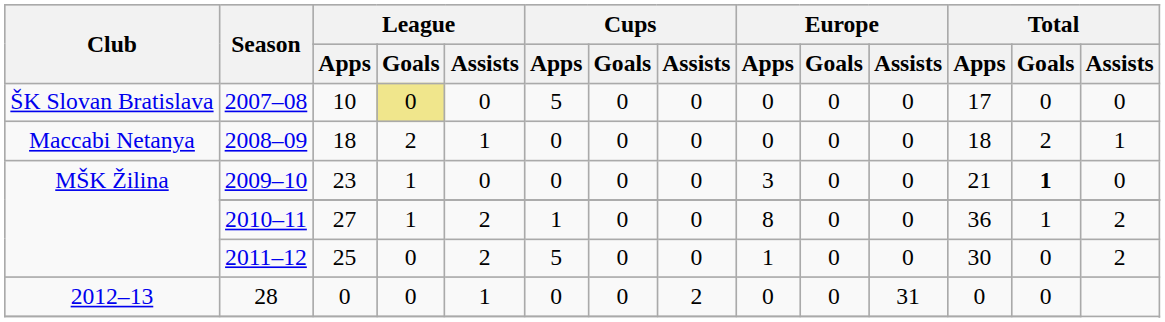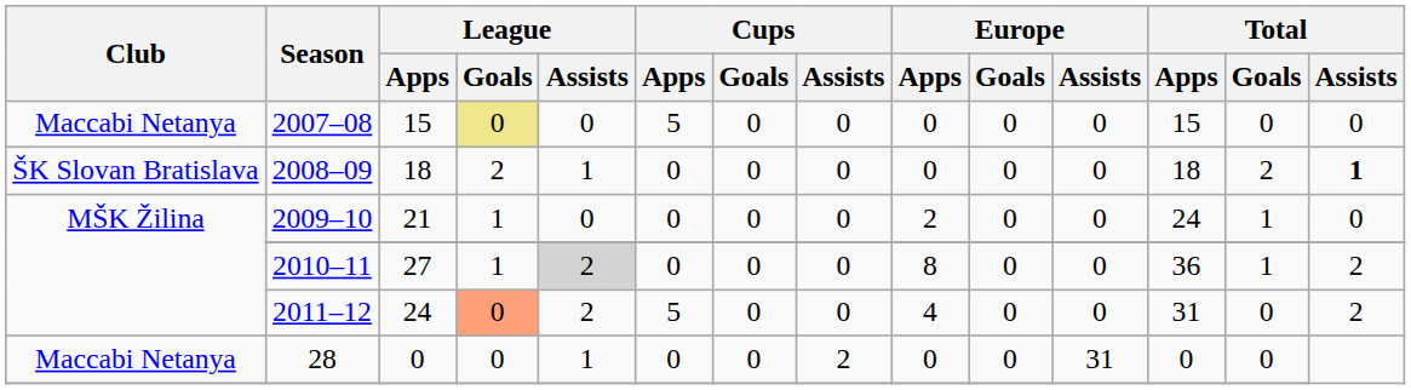2007–08 | Club: ŠK Slovan Bratislava -> Maccabi Netanya
2007–08 | League / Apps: 10 -> 15
2007–08 | Total / Apps: 17 -> 15
2008–09 | Club: Maccabi Netanya -> ŠK Slovan Bratislava
2008–09 | Total / Assists: normal -> bold
2009–10 | League / Apps: 23 -> 21
2009–10 | Europe / Apps: 3 -> 2
2009–10 | Total / Apps: 21 -> 24
2009–10 | Total / Goals: bold -> normal
2010–11 | League / Assists: no background -> lightgrey background
2010–11 | Cups / Apps: 1 -> 0
2011–12 | League / Apps: 25 -> 24
2011–12 | League / Goals: no background -> lightsalmon background
2011–12 | Europe / Apps: 1 -> 4
2011–12 | Total / Apps: 30 -> 31
28 | Club: 2012–13 -> Maccabi Netanya
